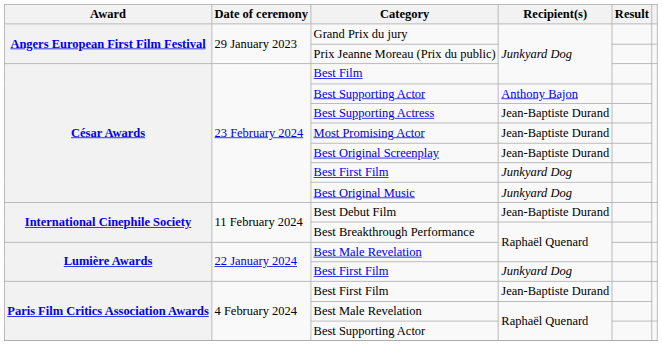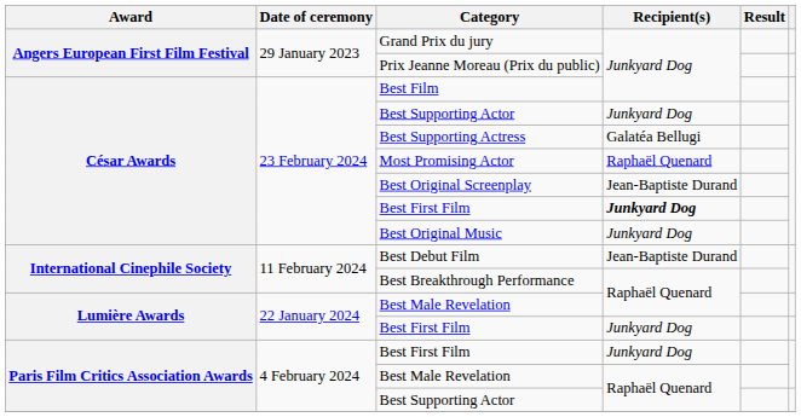César Awards / Best Supporting Actor | Recipient(s): Anthony Bajon -> Junkyard Dog
Best Supporting Actress | Recipient(s): Jean-Baptiste Durand -> Galatéa Bellugi
Most Promising Actor | Recipient(s): Jean-Baptiste Durand -> Raphaël Quenard
César Awards / Best First Film | Recipient(s): normal -> bold
Paris Film Critics Association Awards / Best First Film | Recipient(s): Jean-Baptiste Durand -> Junkyard Dog
